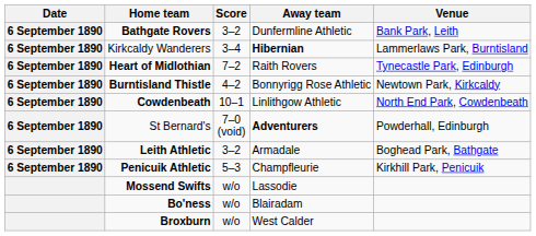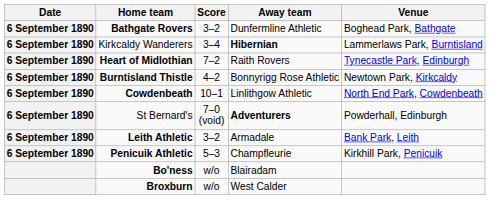Bathgate Rovers | Venue: Bank Park, Leith -> Boghead Park, Bathgate
Leith Athletic | Venue: Boghead Park, Bathgate -> Bank Park, Leith
- row: Mossend Swifts | w/o | Lassodie
